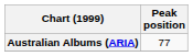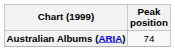Australian Albums (ARIA) | Peak position: 77 -> 74
